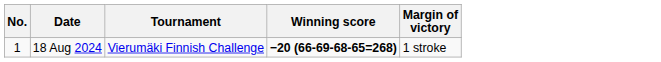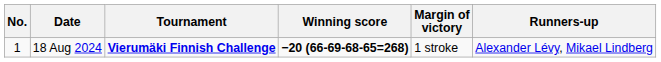+ column: Runners-up | Alexander Lévy, Mikael Lindberg
18 Aug 2024 | Tournament: normal -> bold
